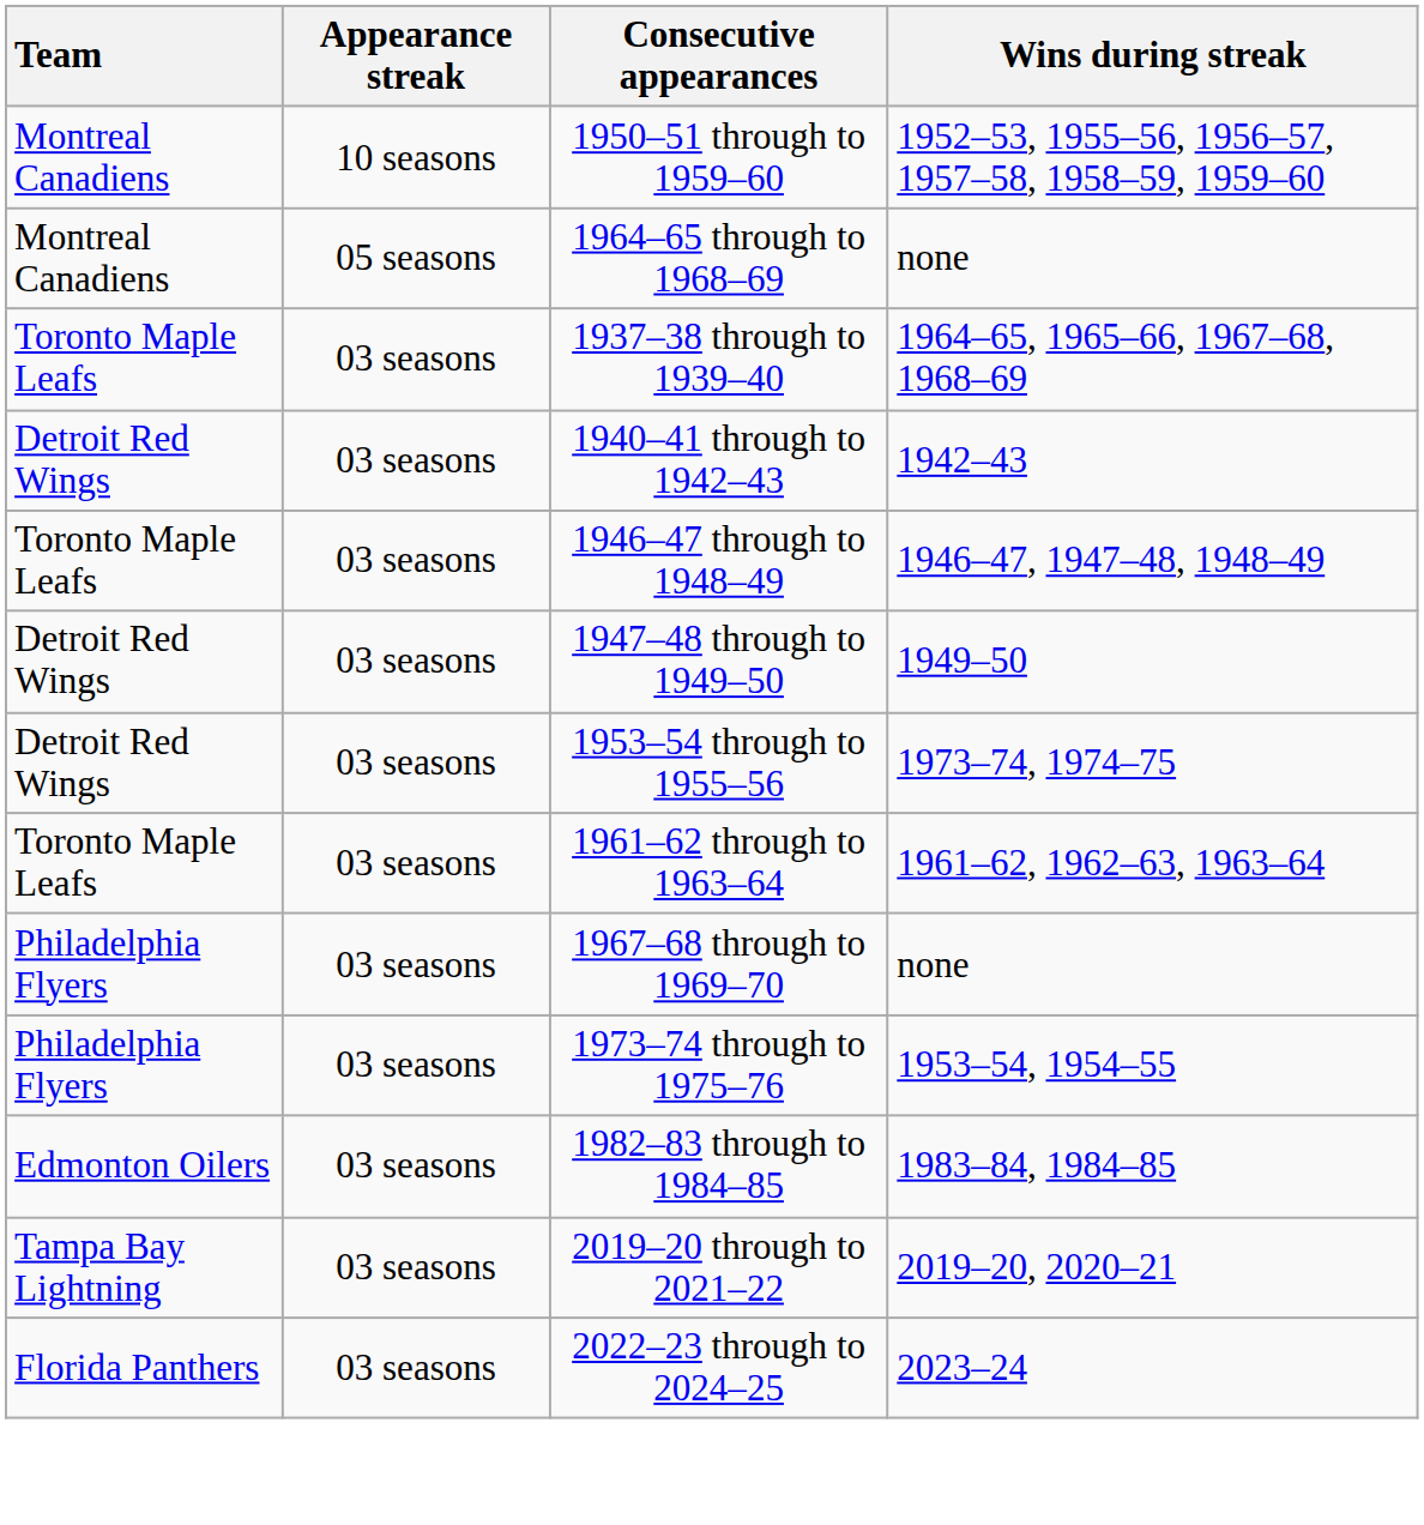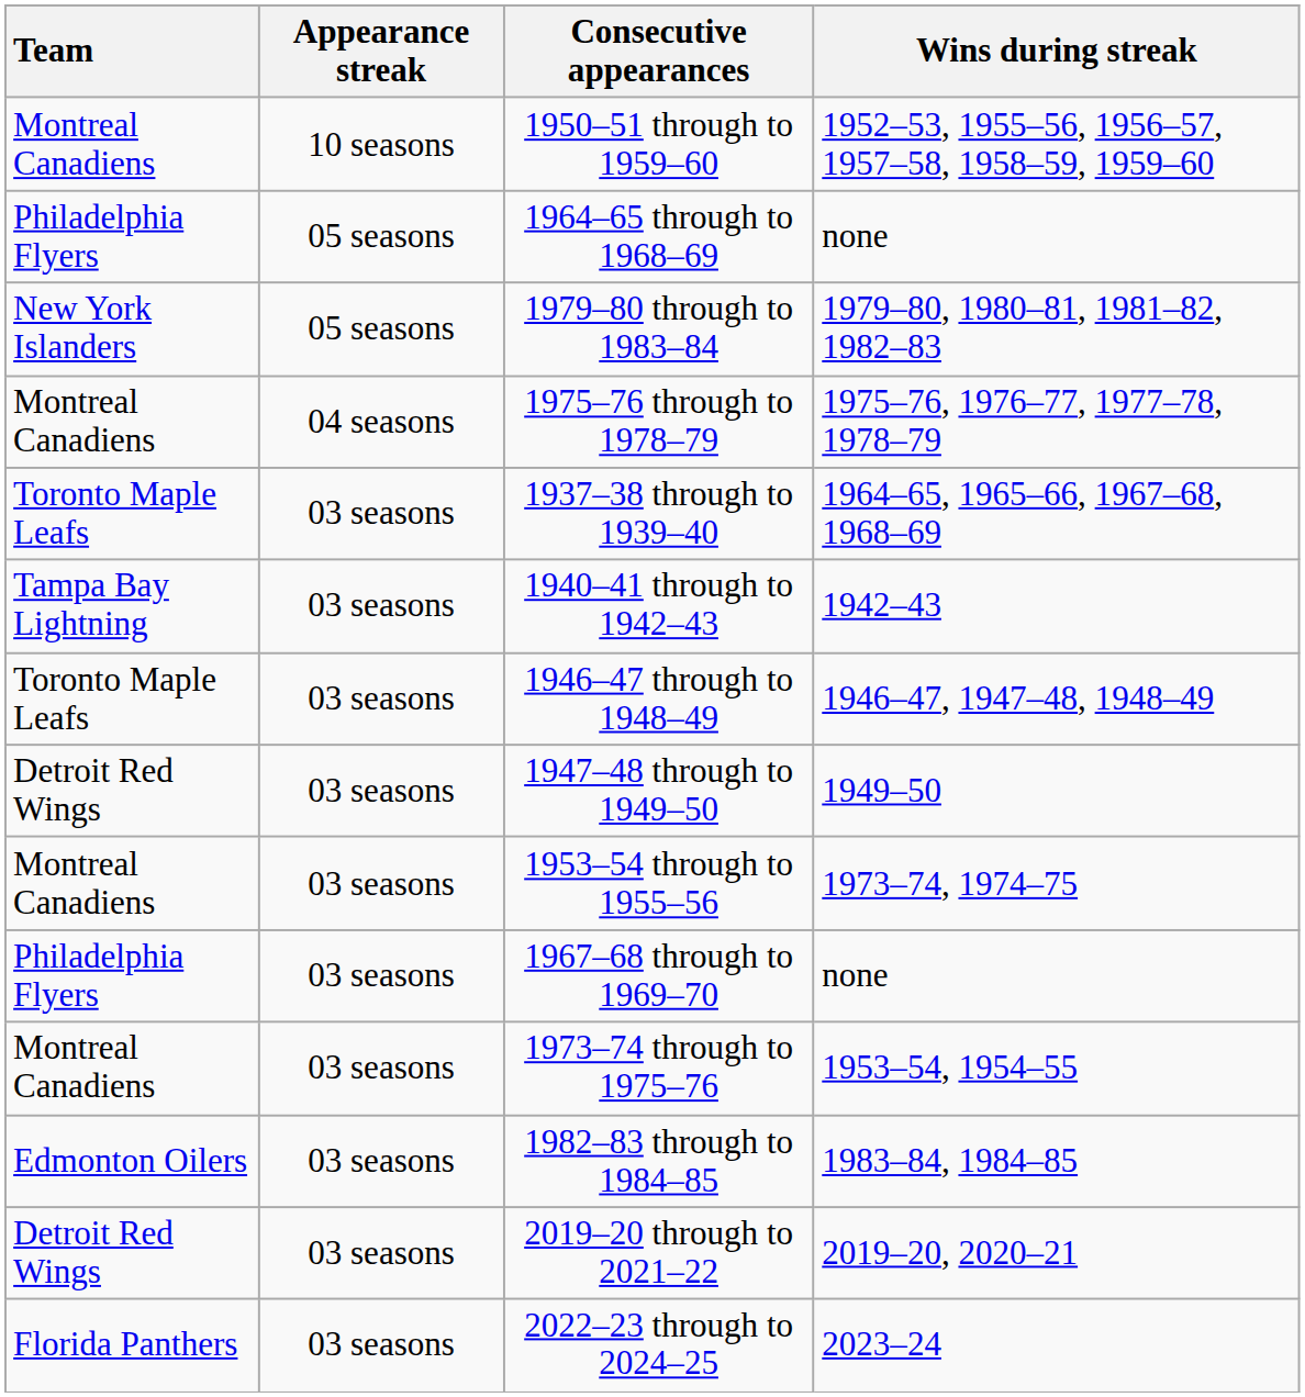1964–65 through to 1968–69 | Team: Montreal Canadiens -> Philadelphia Flyers
+ row: New York Islanders | 05 seasons | 1979–80 through to 1983–84 | 1979–80, 1980–81, 1981–82, 1982–83
+ row: Montreal Canadiens | 04 seasons | 1975–76 through to 1978–79 | 1975–76, 1976–77, 1977–78, 1978–79
1940–41 through to 1942–43 | Team: Detroit Red Wings -> Tampa Bay Lightning
1953–54 through to 1955–56 | Team: Detroit Red Wings -> Montreal Canadiens
- row: Toronto Maple Leafs | 03 seasons | 1961–62 through to 1963–64 | 1961–62, 1962–63, 1963–64
1973–74 through to 1975–76 | Team: Philadelphia Flyers -> Montreal Canadiens
2019–20 through to 2021–22 | Team: Tampa Bay Lightning -> Detroit Red Wings
